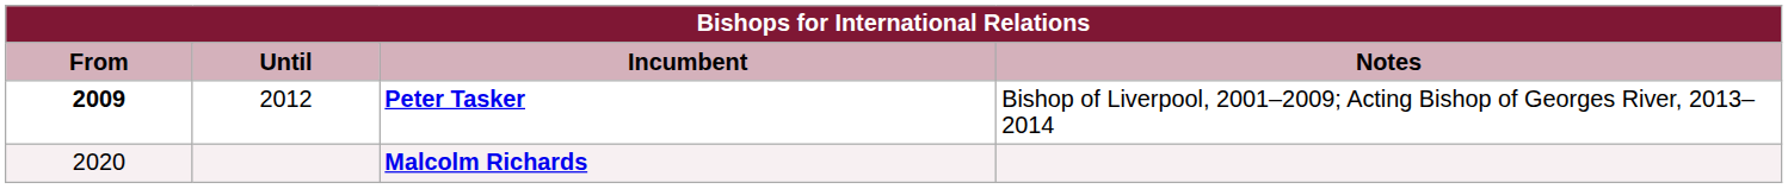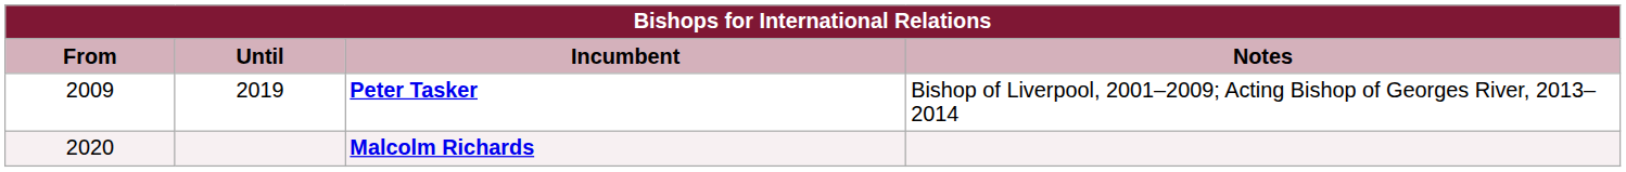Peter Tasker | From: bold -> normal
Peter Tasker | Until: 2012 -> 2019
